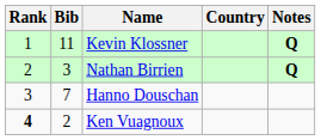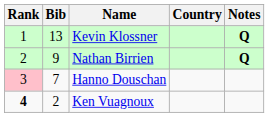Kevin Klossner | Bib: 11 -> 13
Nathan Birrien | Bib: 3 -> 9
Hanno Douschan | Rank: no background -> pink background
